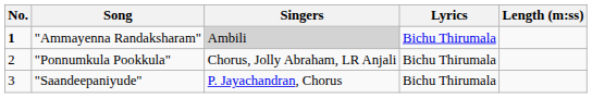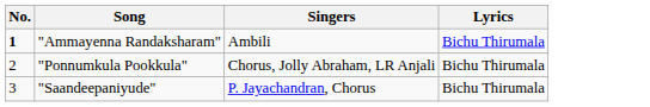- column: Length (m:ss)
"Ammayenna Randaksharam" | Singers: lightgrey background -> no background
